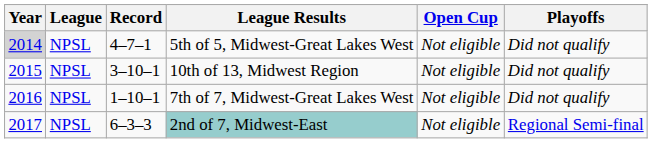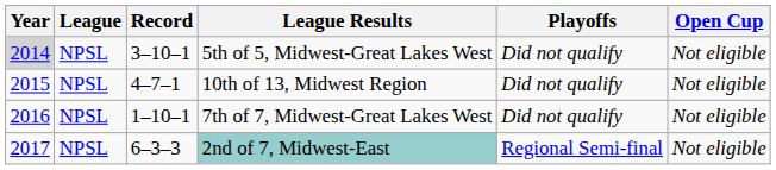columns swapped: Playoffs <-> Open Cup
5th of 5, Midwest-Great Lakes West | Record: 4–7–1 -> 3–10–1
10th of 13, Midwest Region | Record: 3–10–1 -> 4–7–1
